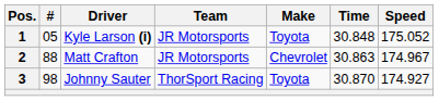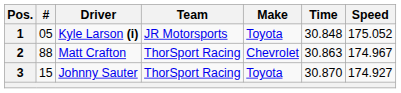2 | Team: JR Motorsports -> ThorSport Racing
3 | #: 98 -> 15
